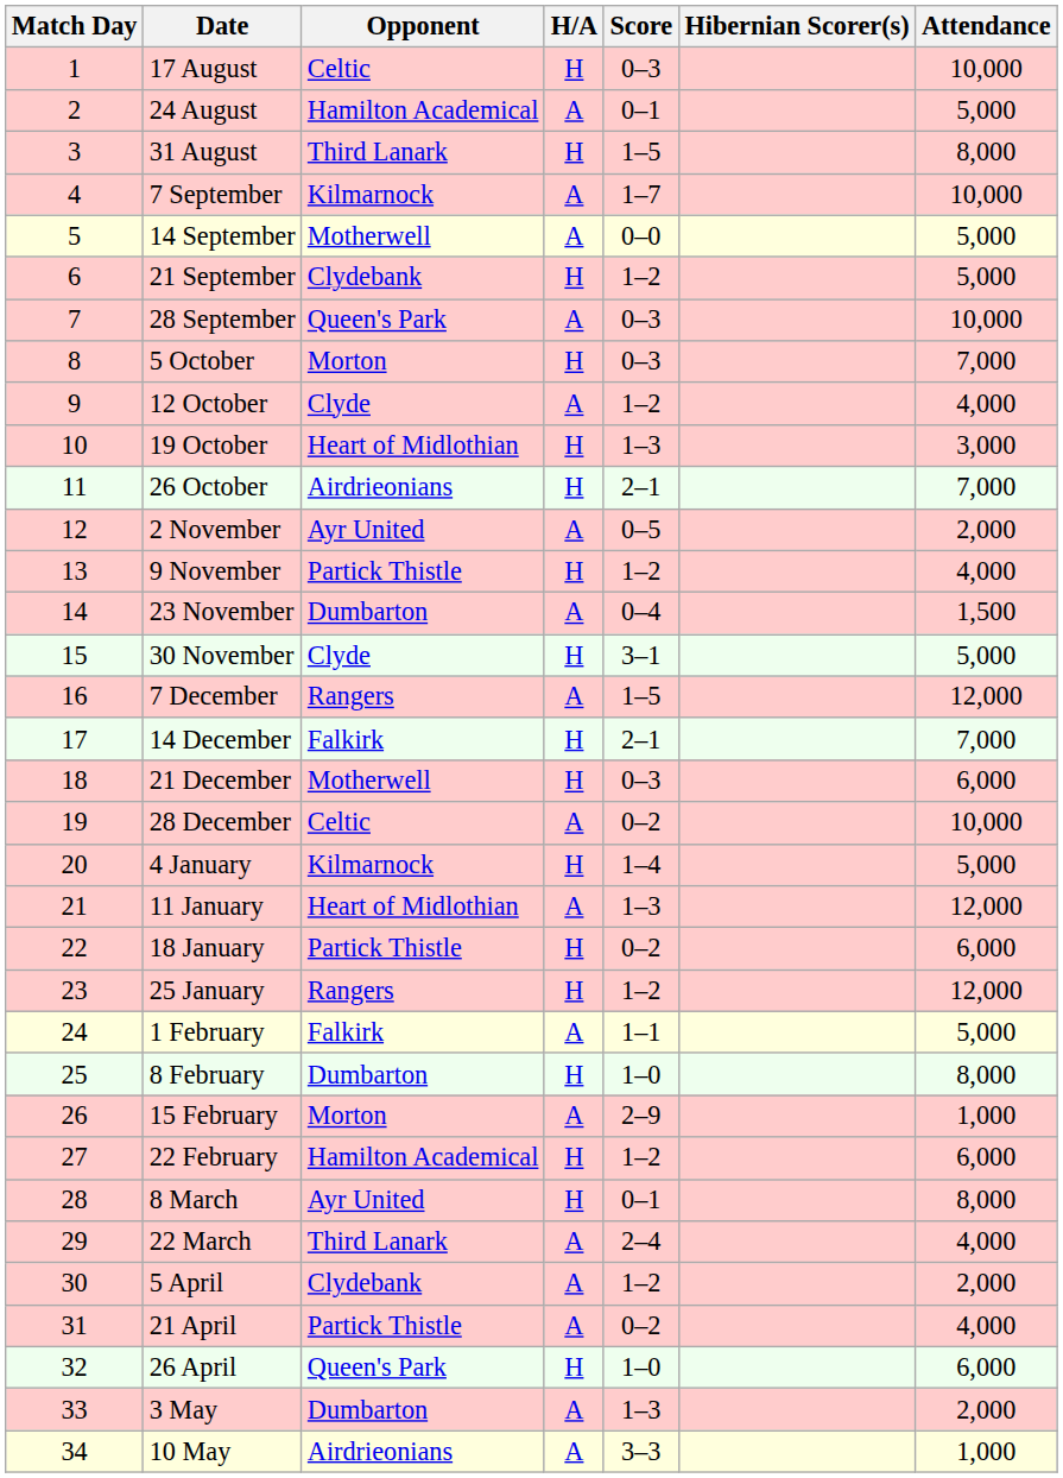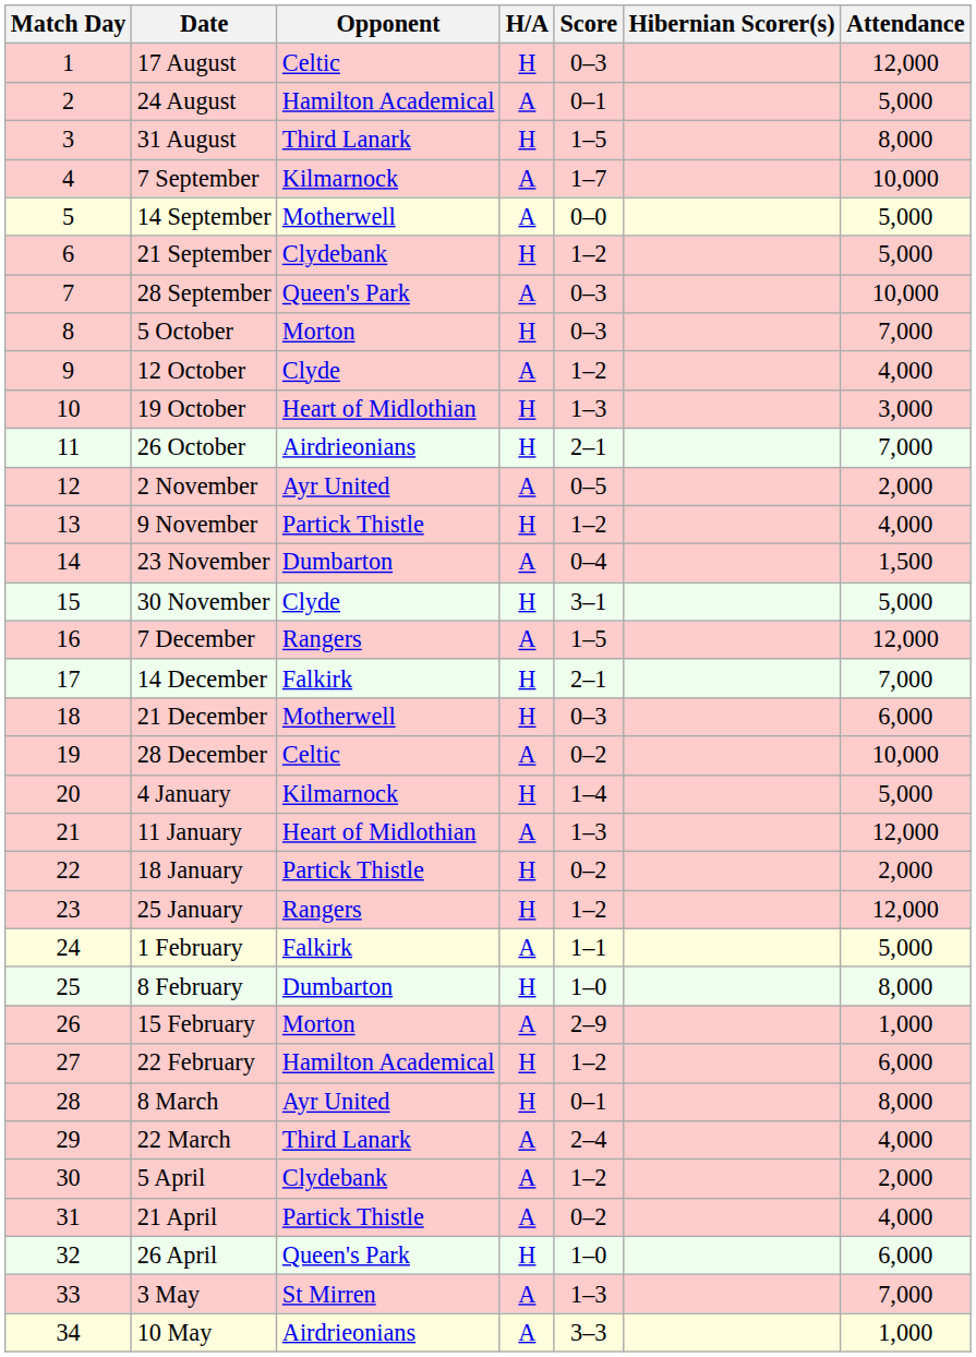17 August | Attendance: 10,000 -> 12,000
18 January | Attendance: 6,000 -> 2,000
3 May | Opponent: Dumbarton -> St Mirren
3 May | Attendance: 2,000 -> 7,000
